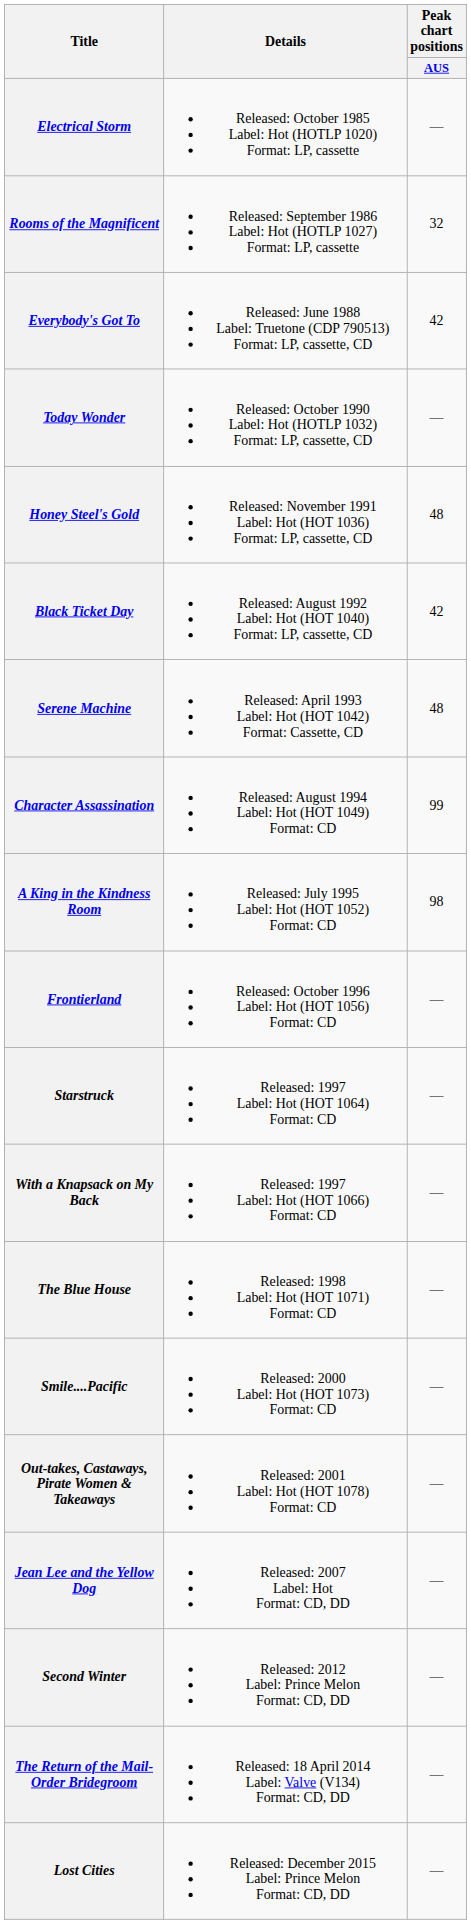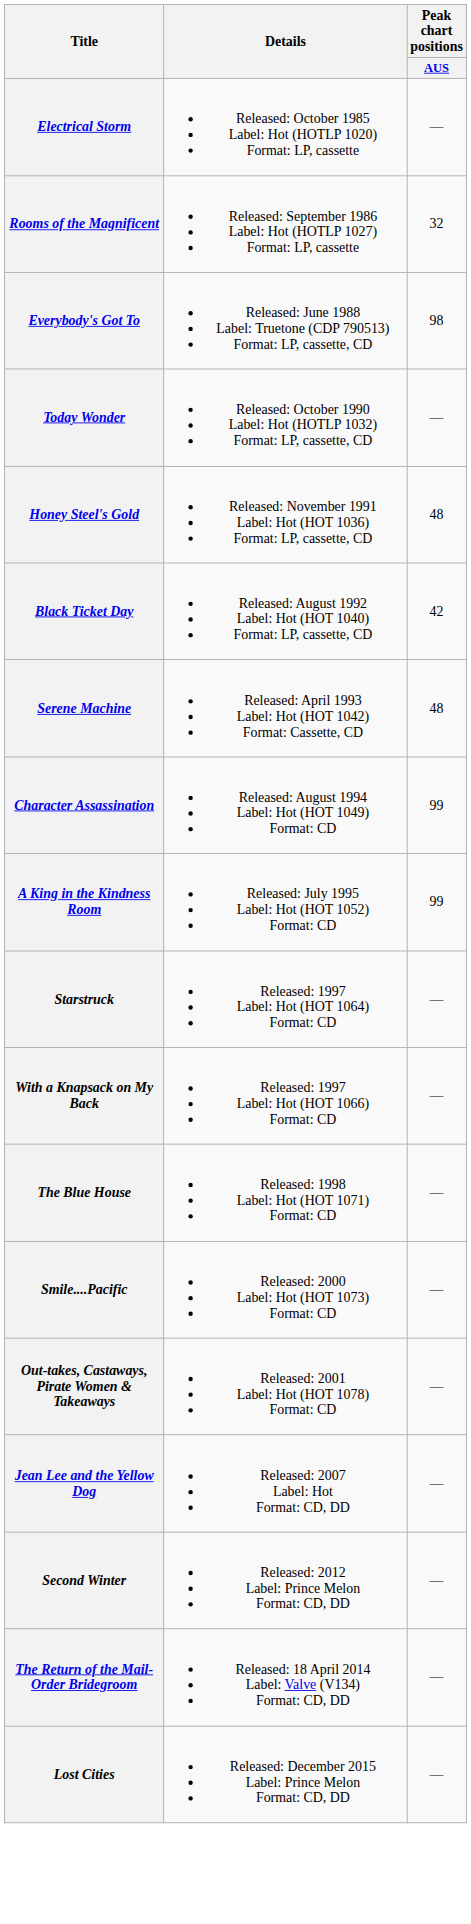Everybody's Got To | Peak chart positions / AUS: 42 -> 98
A King in the Kindness Room | Peak chart positions / AUS: 98 -> 99
- row: Frontierland | Released: October 1996 Label: Hot (HOT 1056) Format: CD | —
